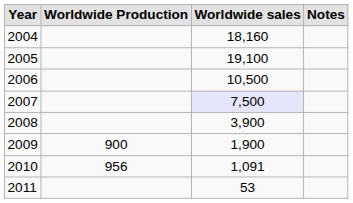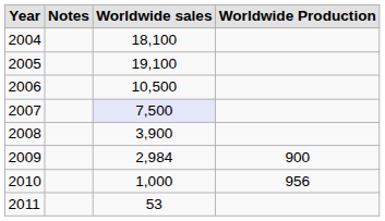columns swapped: Worldwide Production <-> Notes
2004 | Worldwide sales: 18,160 -> 18,100
2009 | Worldwide sales: 1,900 -> 2,984
2010 | Worldwide sales: 1,091 -> 1,000
